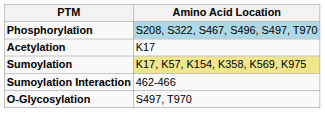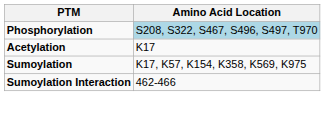Sumoylation | Amino Acid Location: khaki background -> no background
- row: O-Glycosylation | S497, T970
